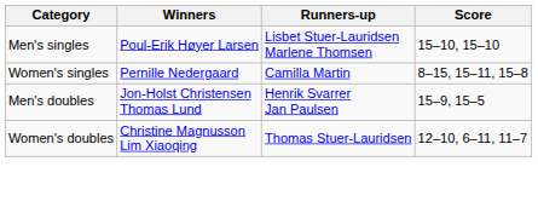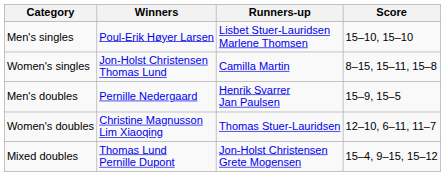Women's singles | Winners: Pernille Nedergaard -> Jon-Holst Christensen Thomas Lund
Men's doubles | Winners: Jon-Holst Christensen Thomas Lund -> Pernille Nedergaard
+ row: Mixed doubles | Thomas Lund Pernille Dupont | Jon-Holst Christensen Grete Mogensen | 15–4, 9–15, 15–12
